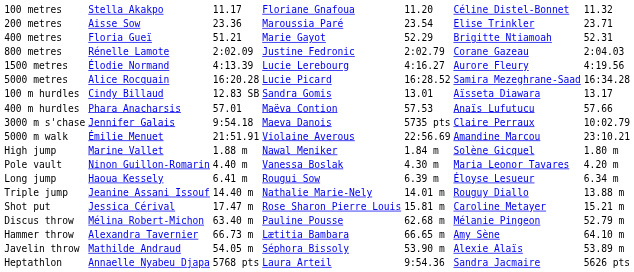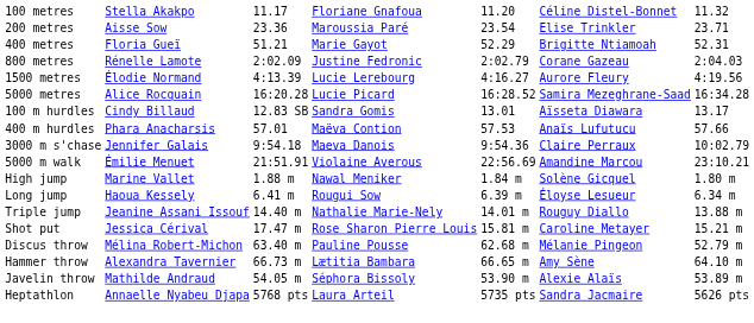3000 m s'chase | column 5: 5735 pts -> 9:54.36
- row: Pole vault | Ninon Guillon-Romarin | 4.40 m | Vanessa Boslak | 4.30 m | Maria Leonor Tavares | 4.20 m
Heptathlon | column 5: 9:54.36 -> 5735 pts
